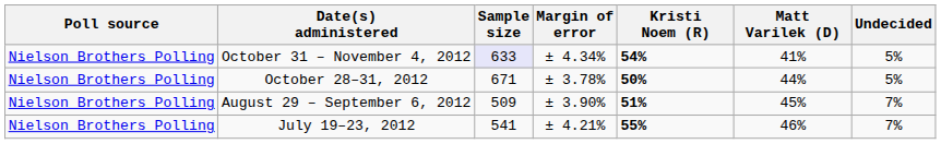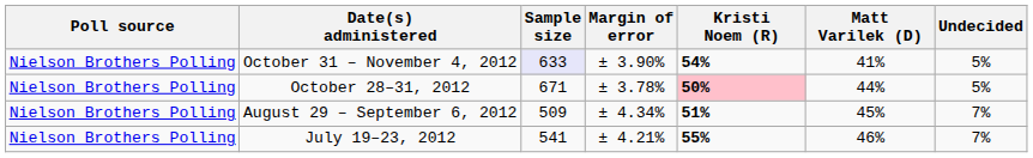October 31 – November 4, 2012 | Margin of error: ± 4.34% -> ± 3.90%
October 28–31, 2012 | Kristi Noem (R): no background -> pink background
August 29 – September 6, 2012 | Margin of error: ± 3.90% -> ± 4.34%
